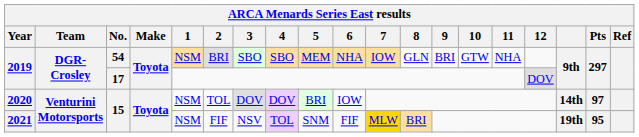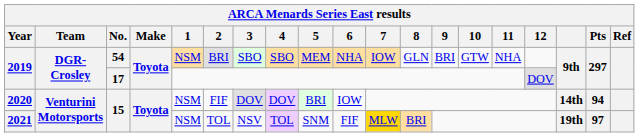2020 | 2: TOL -> FIF
2020 | Pts: 97 -> 94
2021 | 2: FIF -> TOL
2021 | Pts: 95 -> 97
